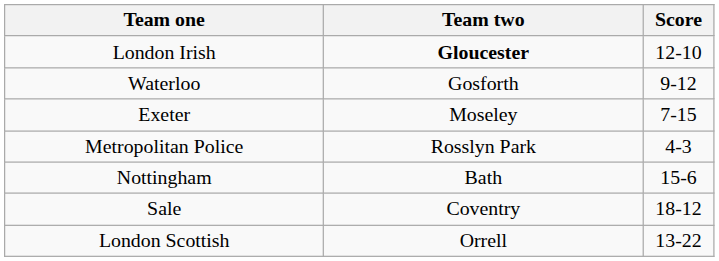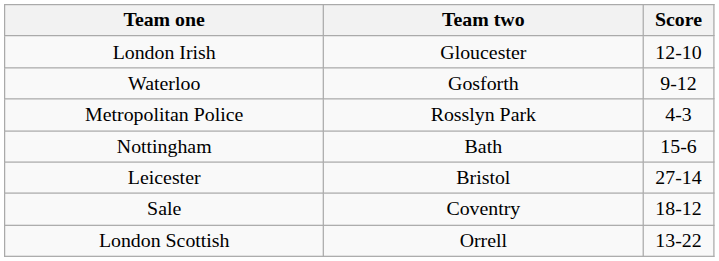London Irish | Team two: bold -> normal
- row: Exeter | Moseley | 7-15
+ row: Leicester | Bristol | 27-14
